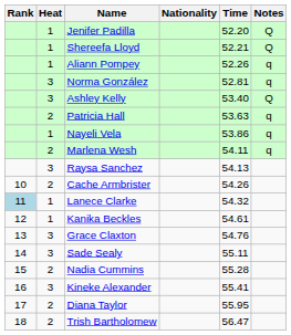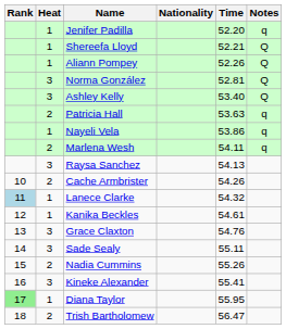Jenifer Padilla | Notes: Q -> q
Aliann Pompey | Notes: q -> Q
Norma González | Notes: q -> Q
Nadia Cummins | Time: 55.28 -> 55.26
Diana Taylor | Rank: no background -> lightgreen background
Diana Taylor | Heat: 2 -> 1
